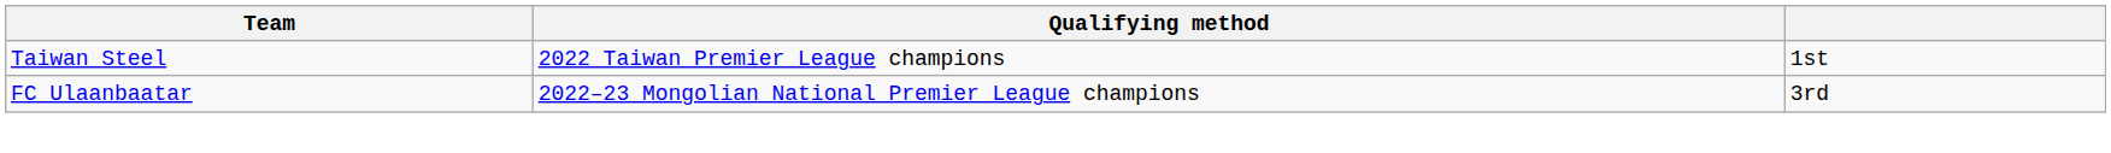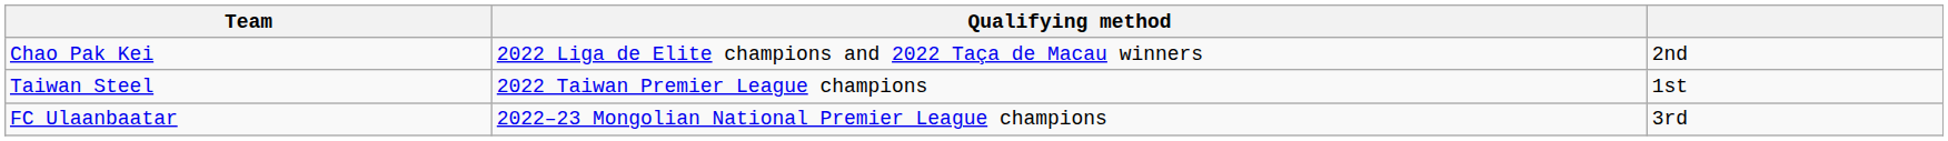+ row: Chao Pak Kei | 2022 Liga de Elite champions and 2022 Taça de Macau winners | 2nd
